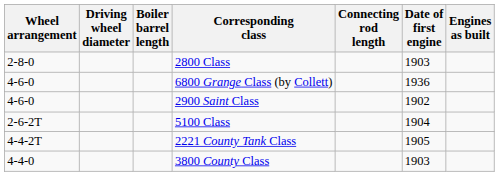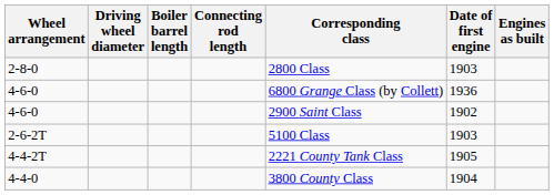columns swapped: Connecting rod length <-> Corresponding class
2-6-2T | Date of first engine: 1904 -> 1903
4-4-0 | Date of first engine: 1903 -> 1904
